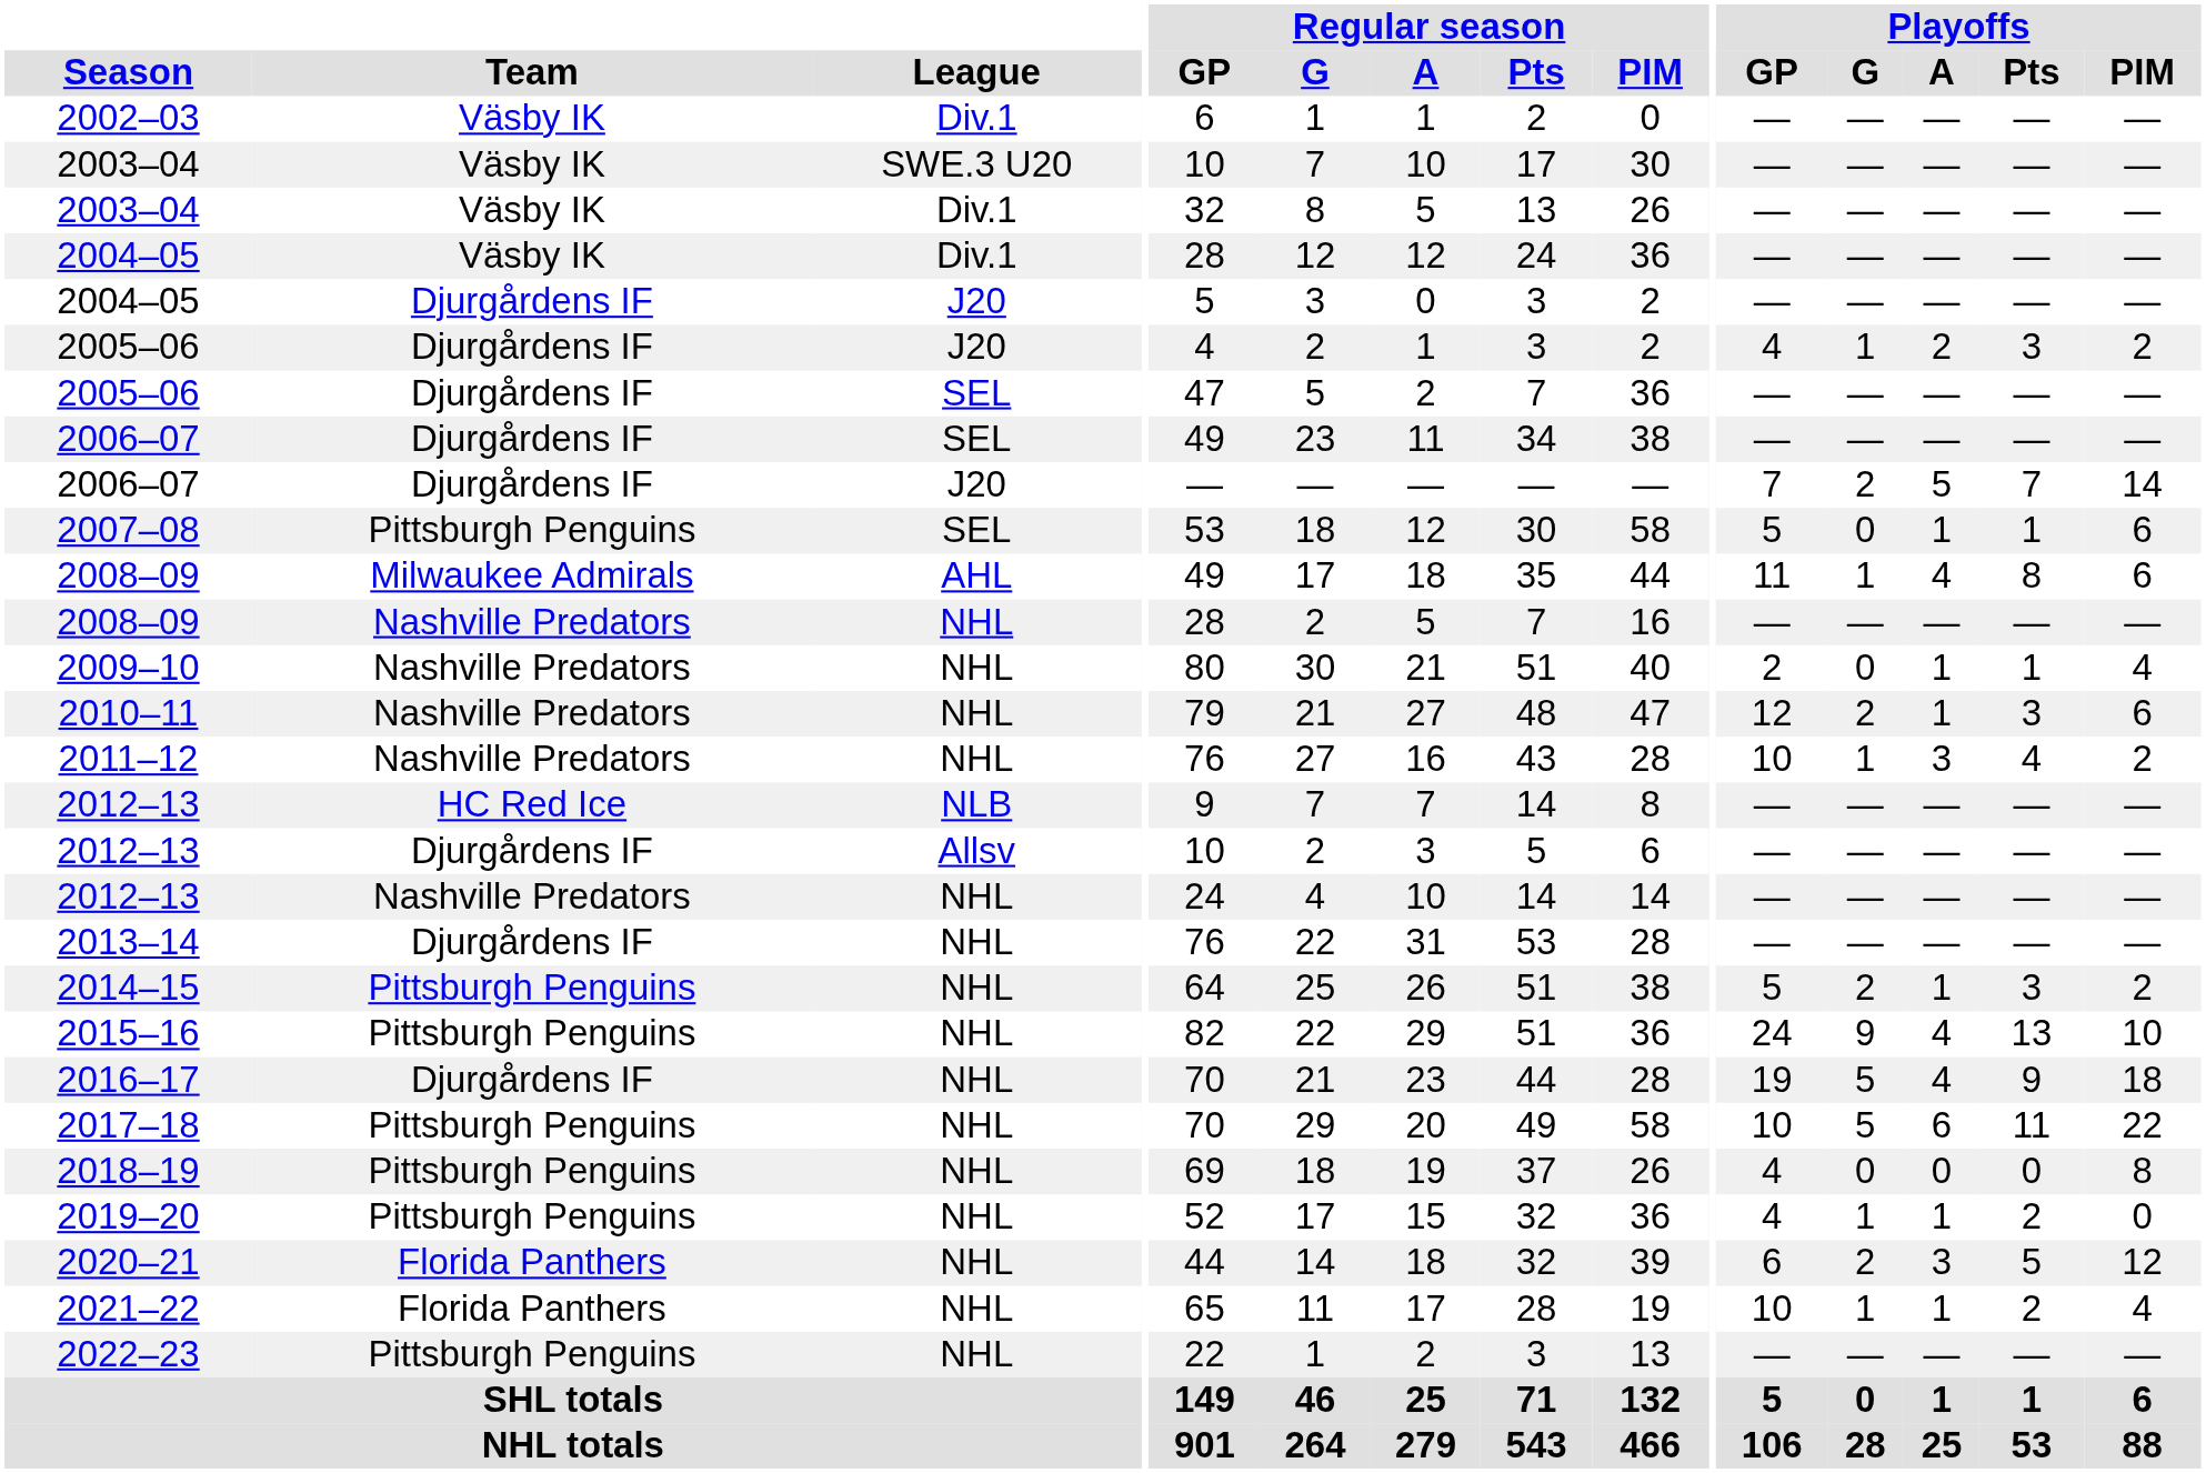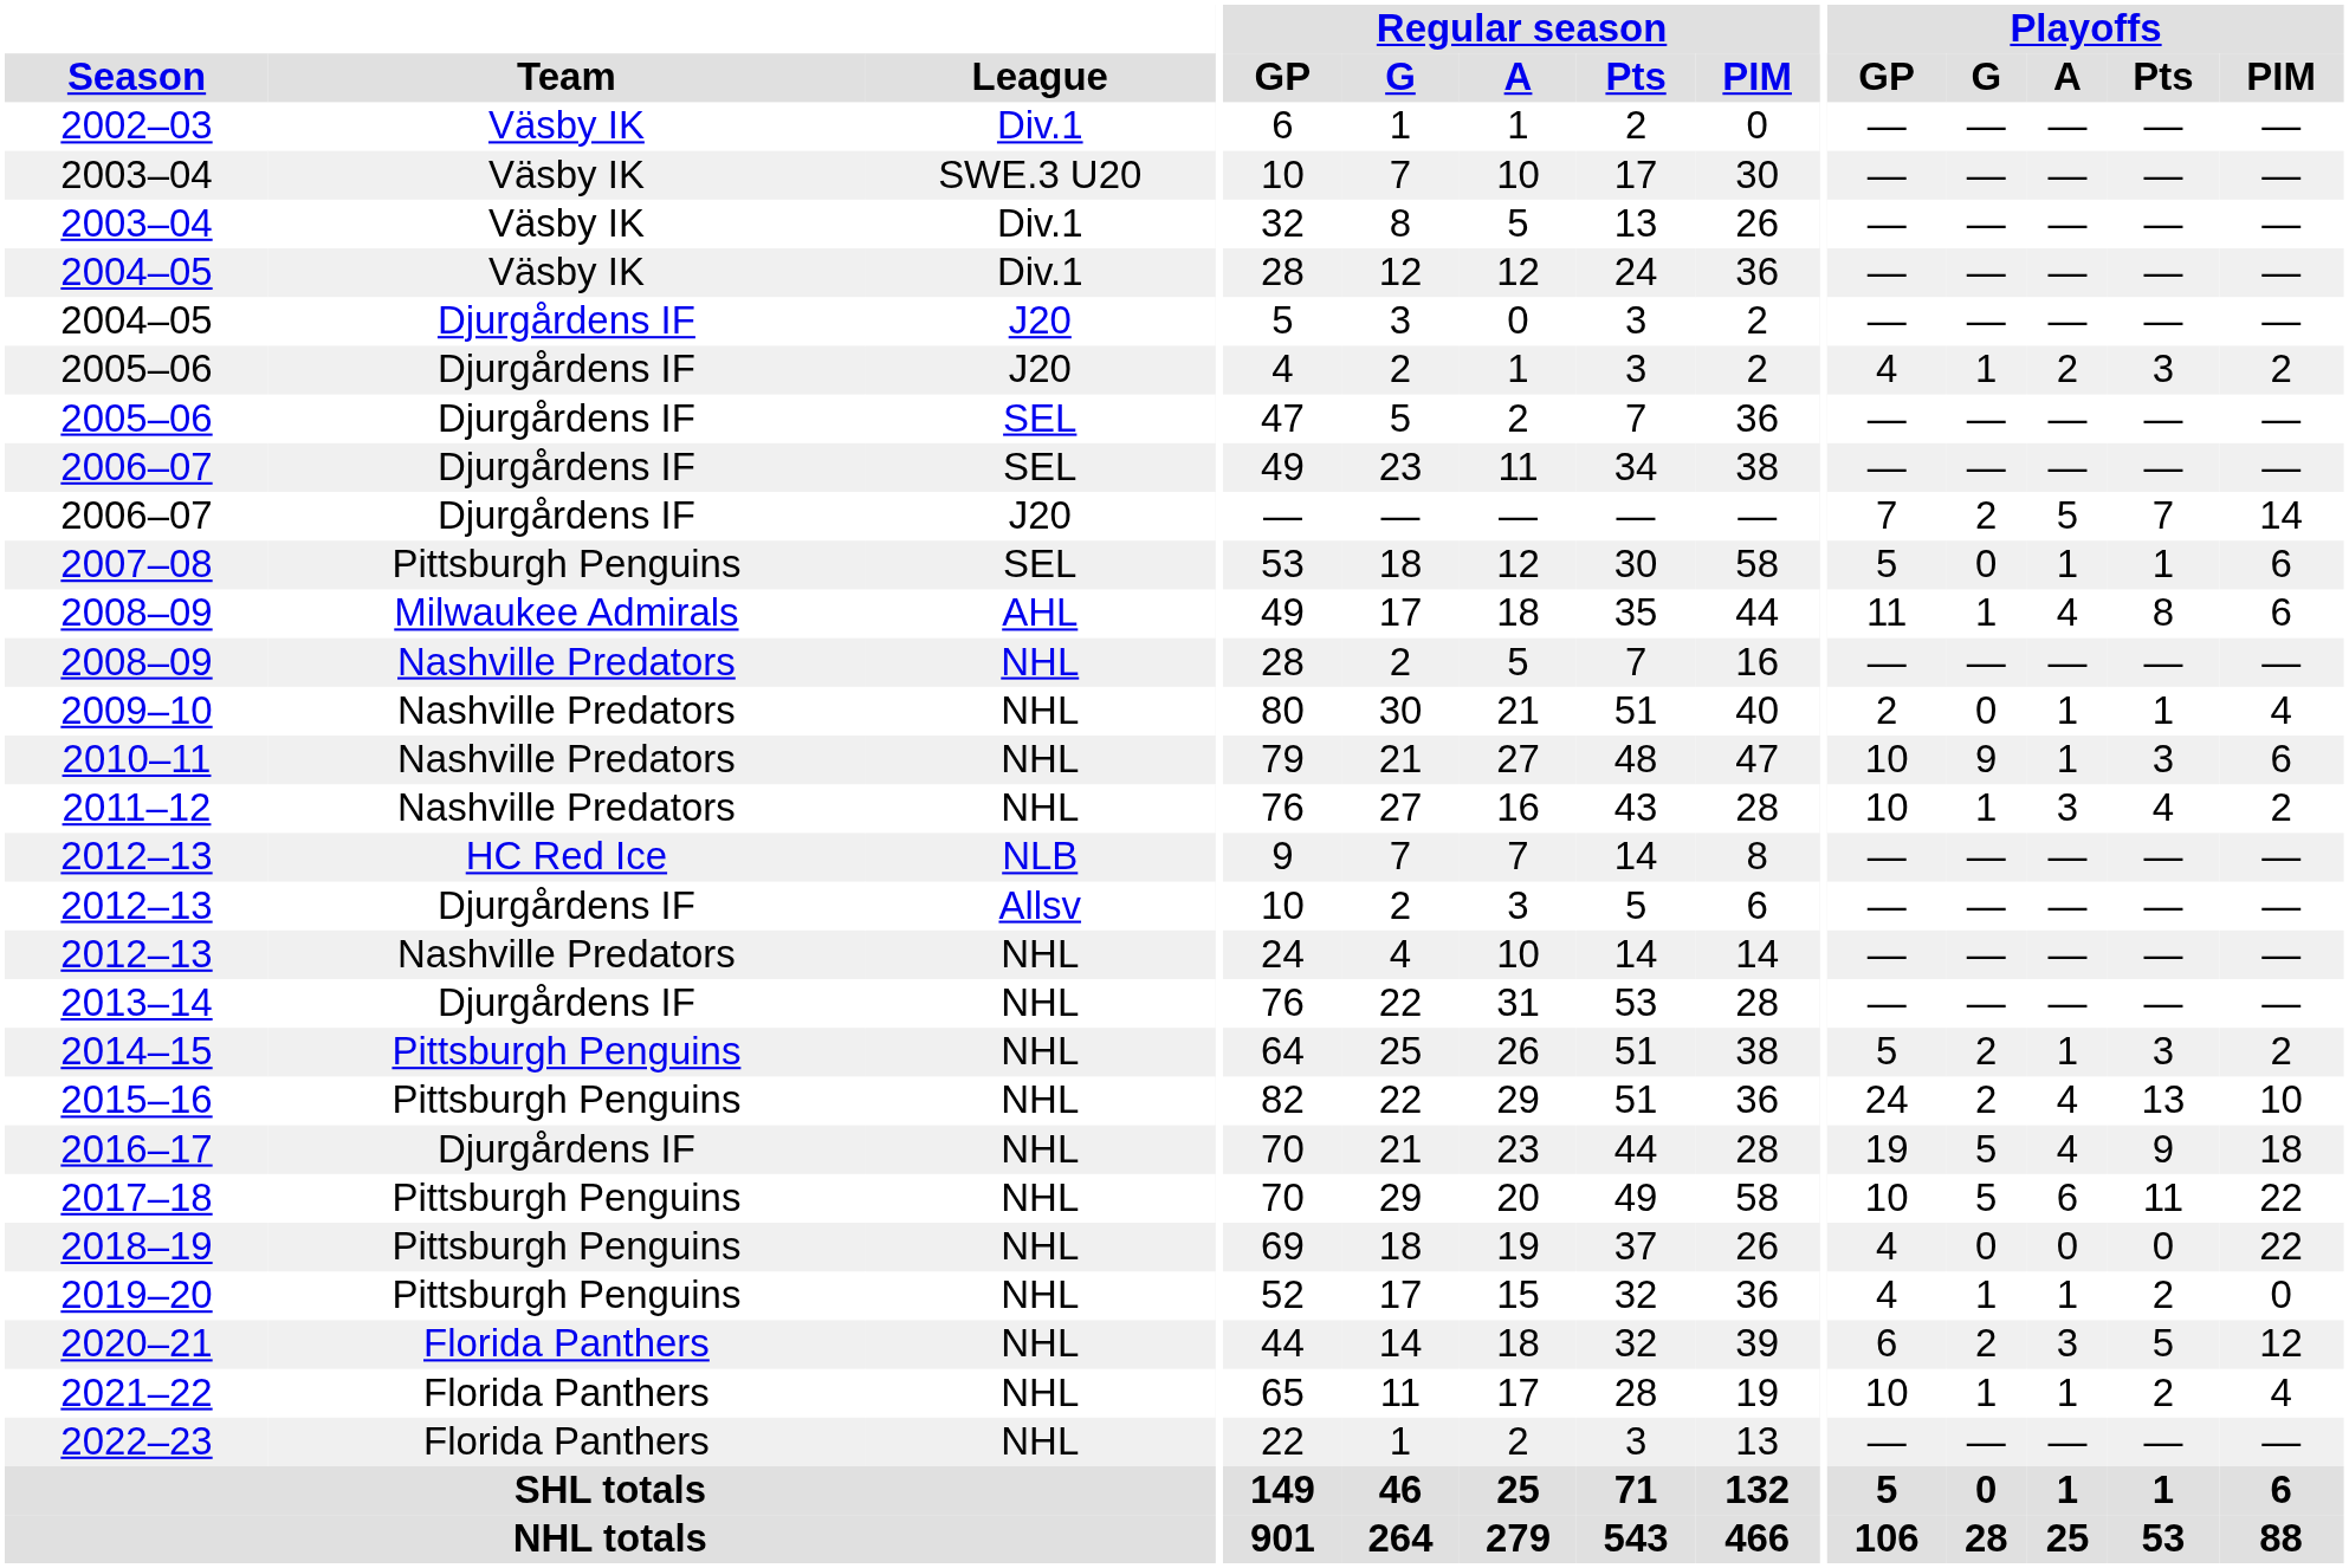2010–11 | Playoffs / GP: 12 -> 10
2010–11 | Playoffs / G: 2 -> 9
2015–16 | Playoffs / G: 9 -> 2
2018–19 | Playoffs / PIM: 8 -> 22
2022–23 | Team: Pittsburgh Penguins -> Florida Panthers
